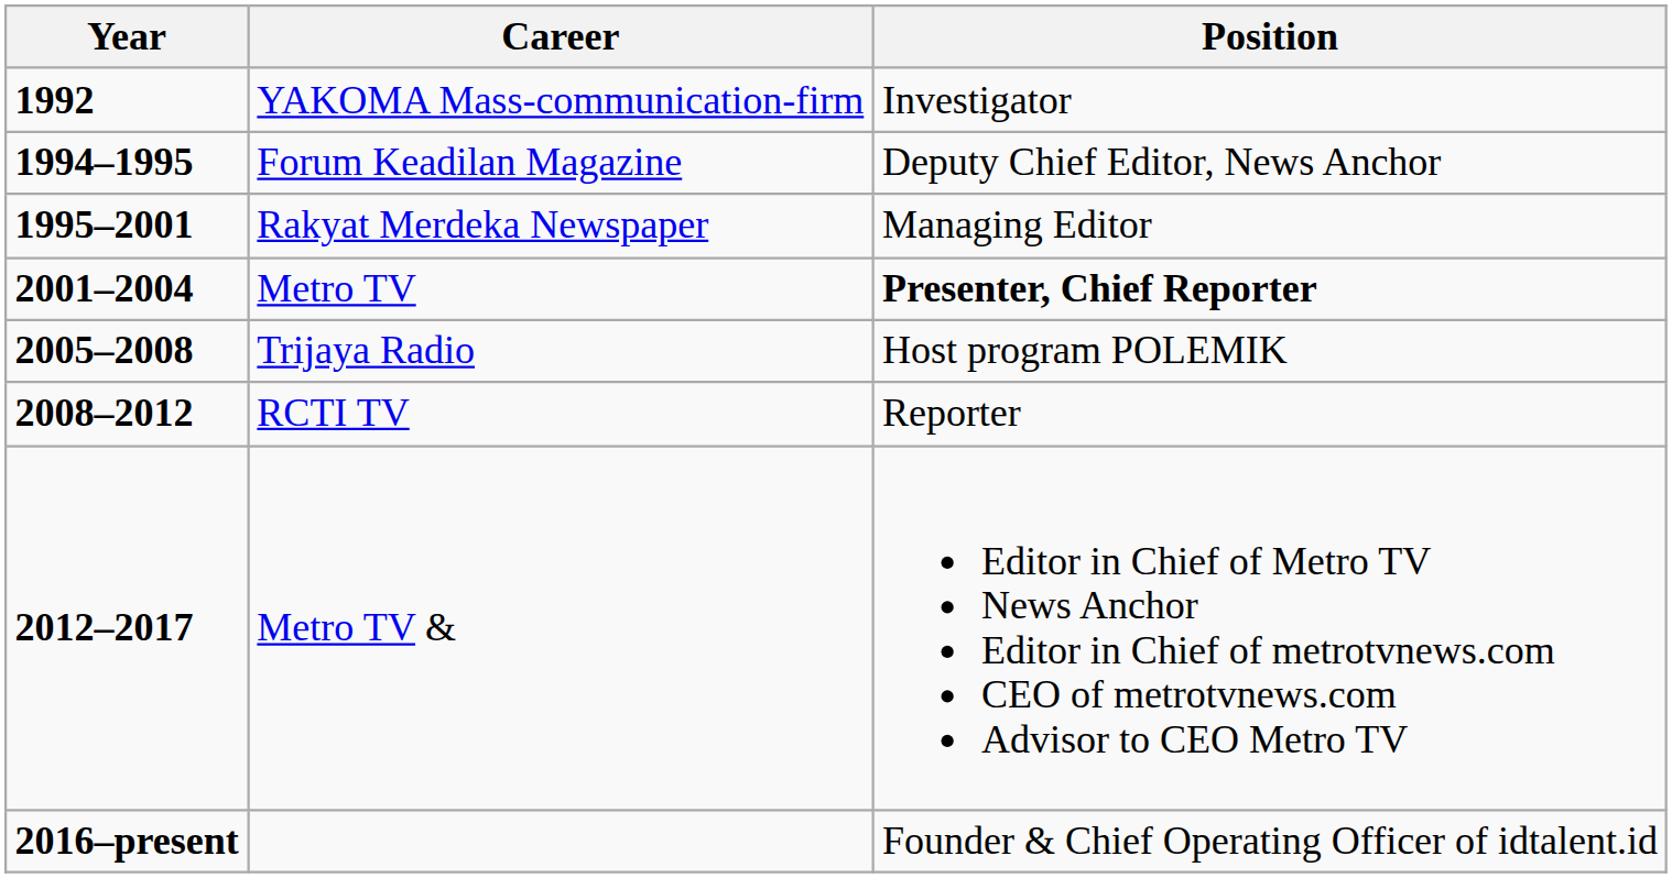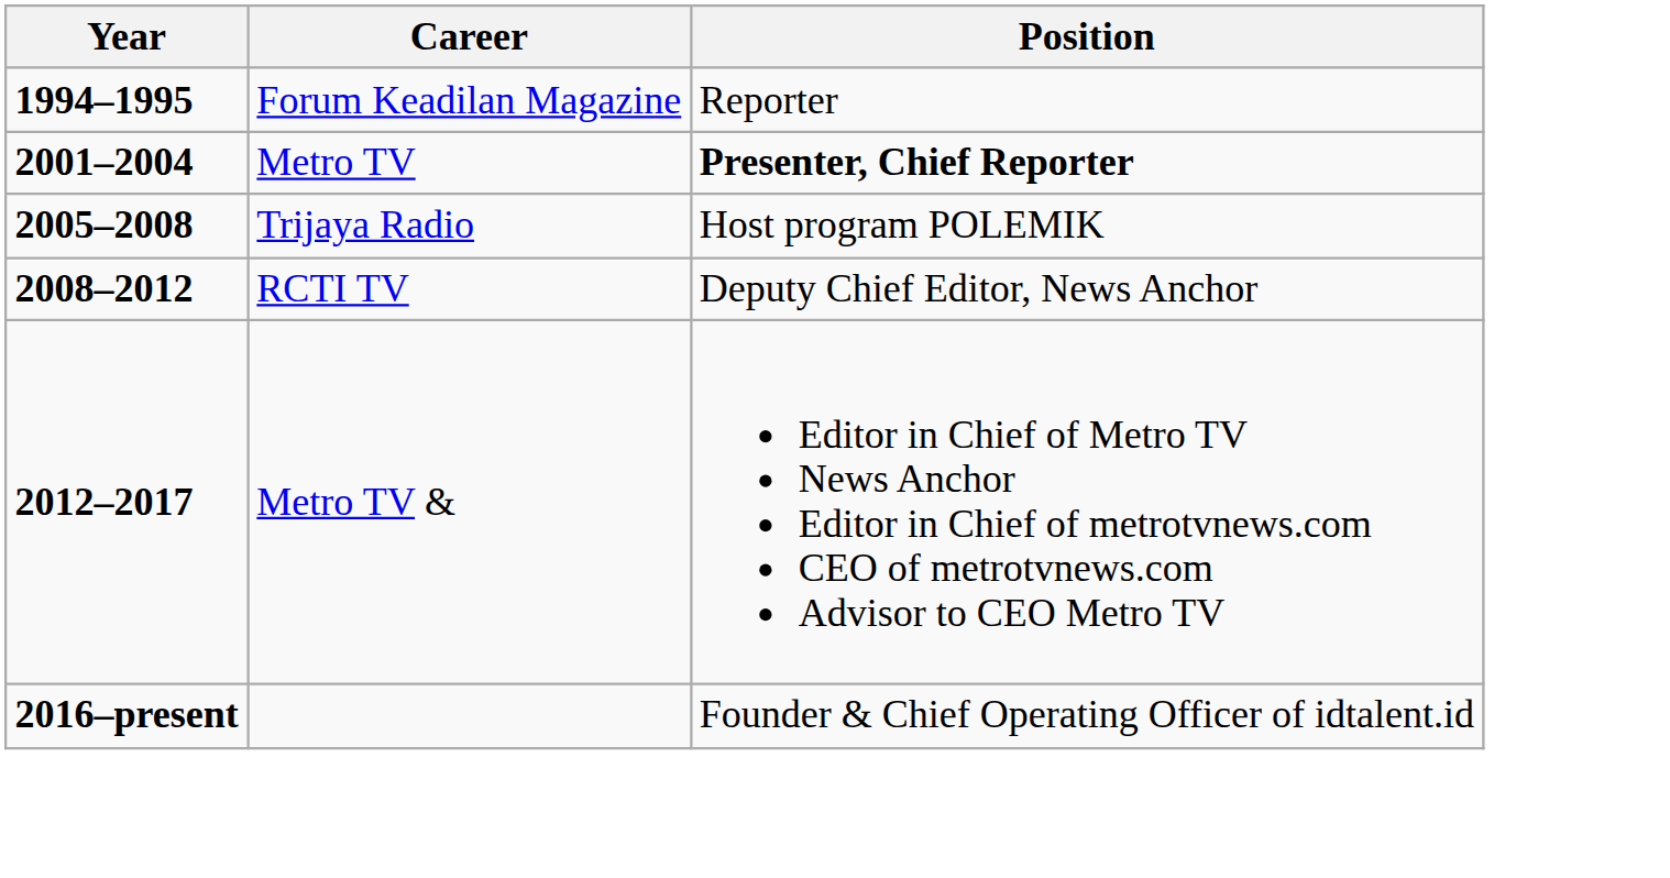- row: 1992 | YAKOMA Mass-communication-firm | Investigator
Forum Keadilan Magazine | Position: Deputy Chief Editor, News Anchor -> Reporter
- row: 1995–2001 | Rakyat Merdeka Newspaper | Managing Editor
RCTI TV | Position: Reporter -> Deputy Chief Editor, News Anchor
